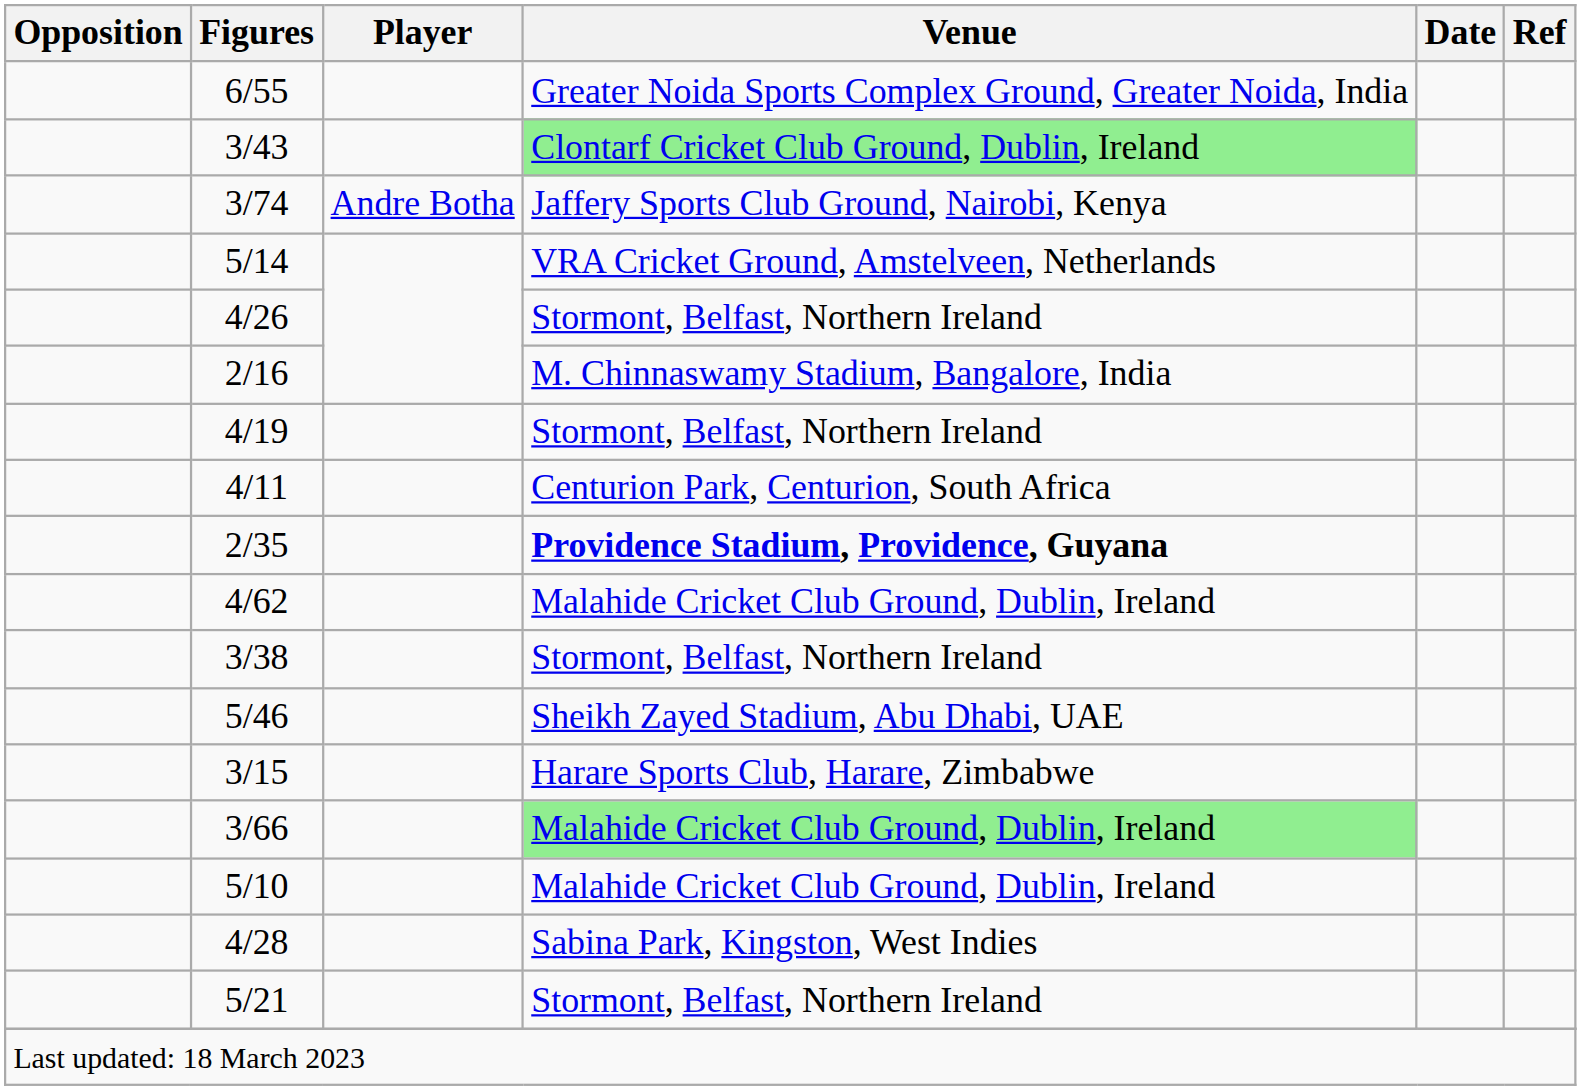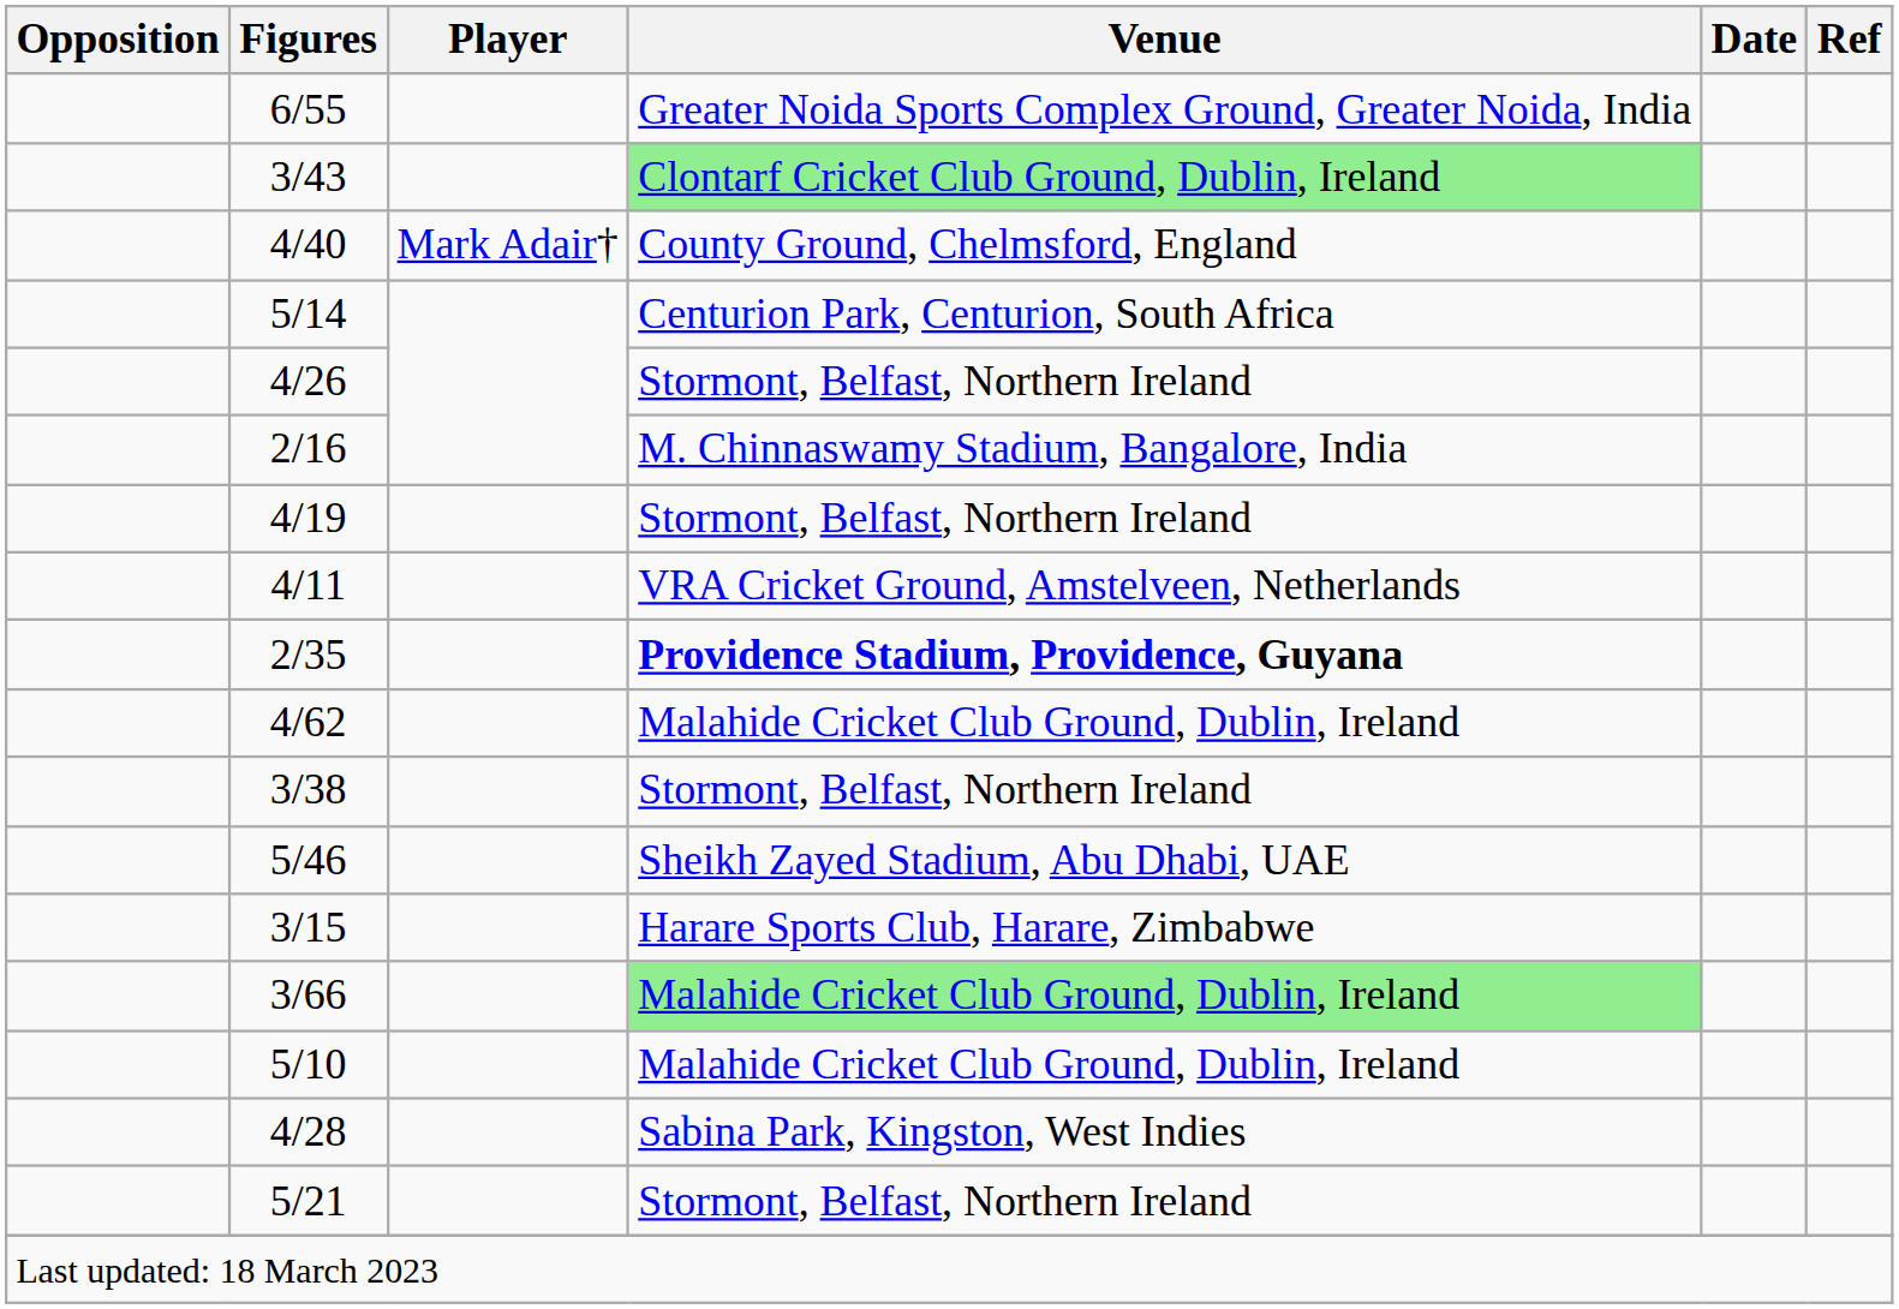+ row: 4/40 | Mark Adair† | County Ground, Chelmsford, England
- row: 3/74 | Andre Botha | Jaffery Sports Club Ground, Nairobi, Kenya
5/14 | Venue: VRA Cricket Ground, Amstelveen, Netherlands -> Centurion Park, Centurion, South Africa
4/11 | Venue: Centurion Park, Centurion, South Africa -> VRA Cricket Ground, Amstelveen, Netherlands
